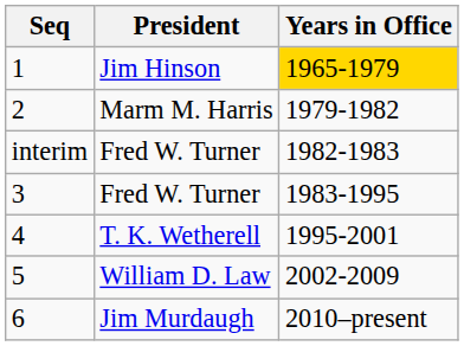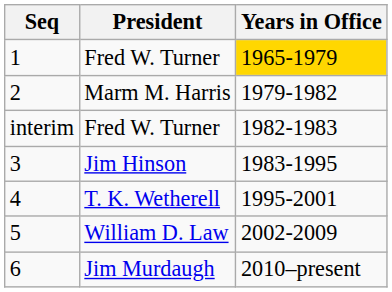1 | President: Jim Hinson -> Fred W. Turner
3 | President: Fred W. Turner -> Jim Hinson
